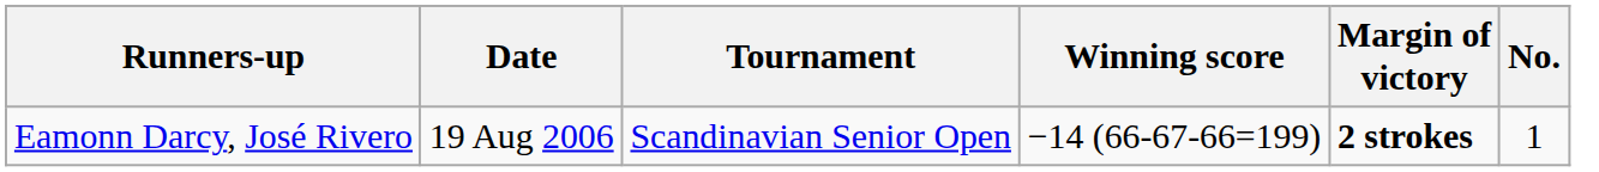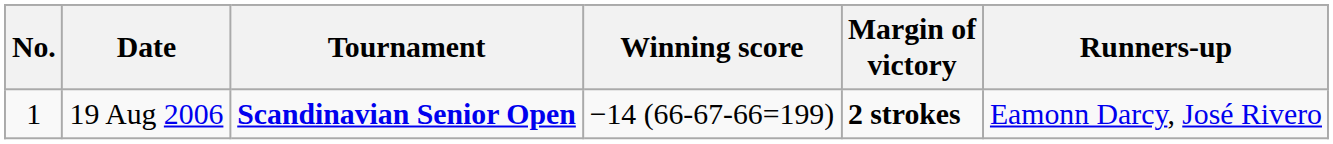columns swapped: No. <-> Runners-up
19 Aug 2006 | Tournament: normal -> bold
